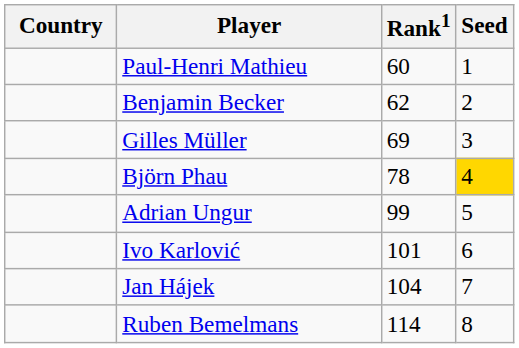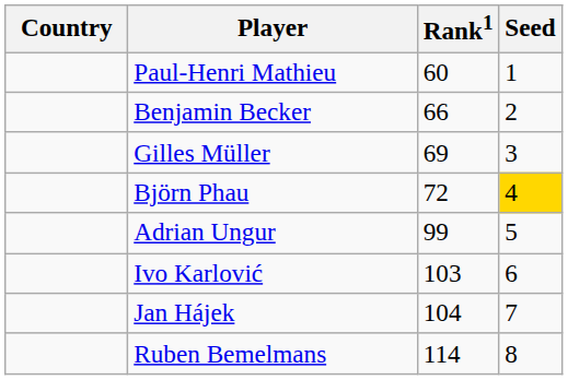Benjamin Becker | Rank1: 62 -> 66
Björn Phau | Rank1: 78 -> 72
Ivo Karlović | Rank1: 101 -> 103
